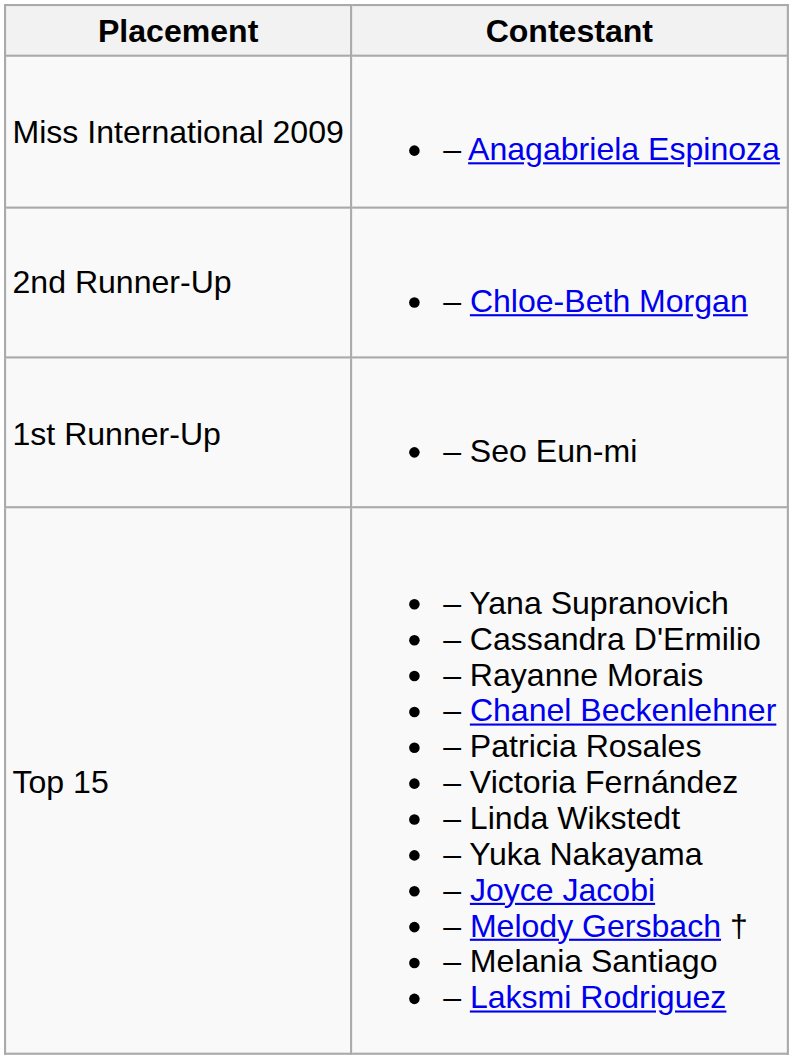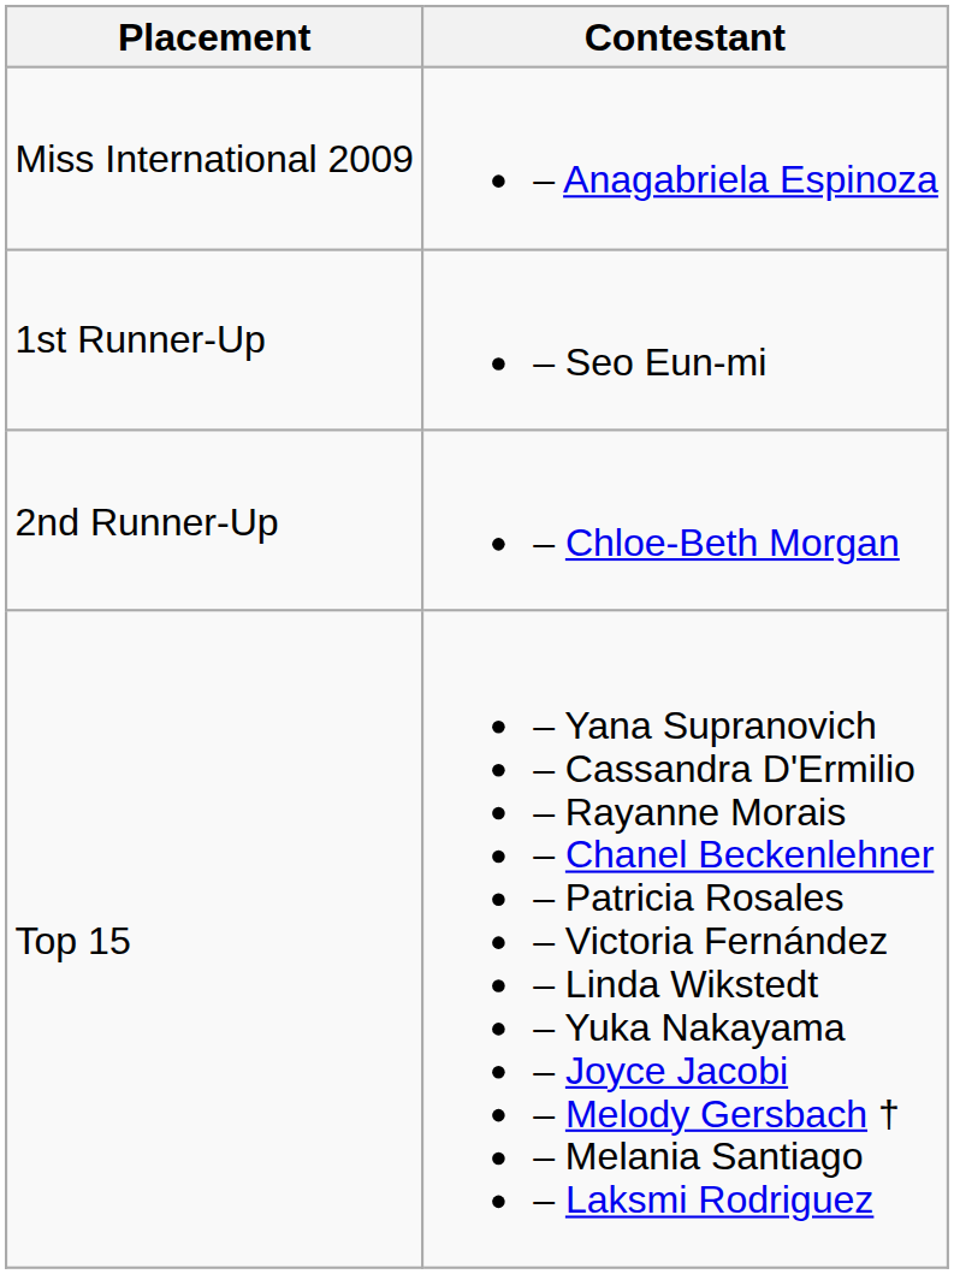rows swapped: 1st Runner-Up <-> 2nd Runner-Up
